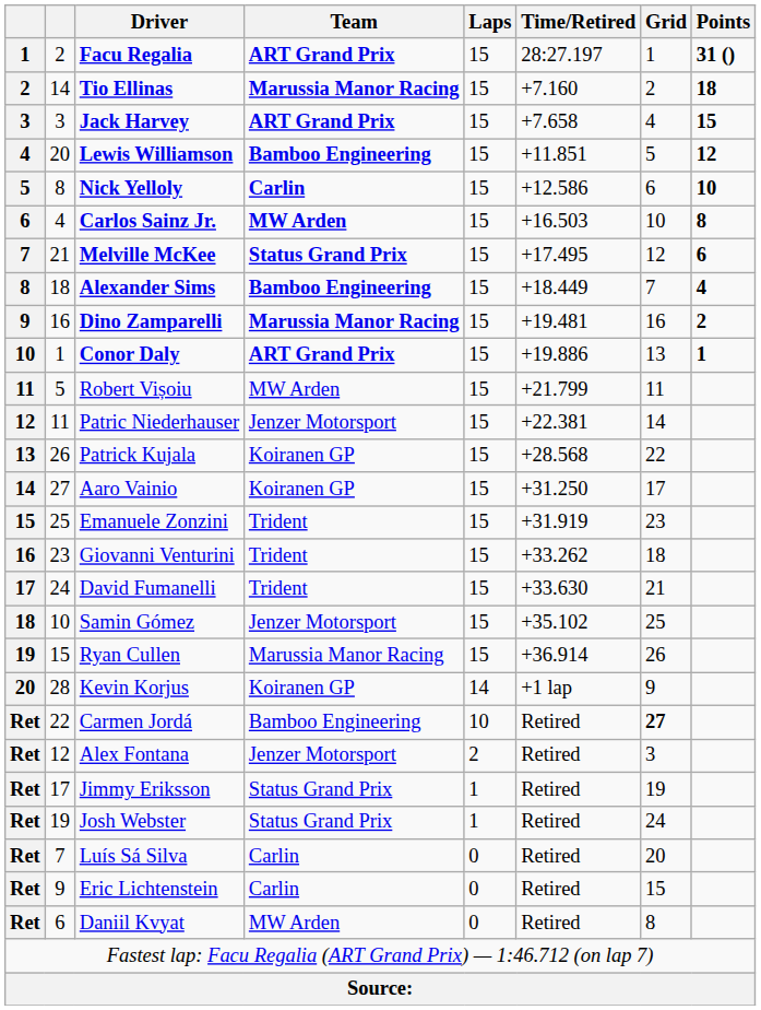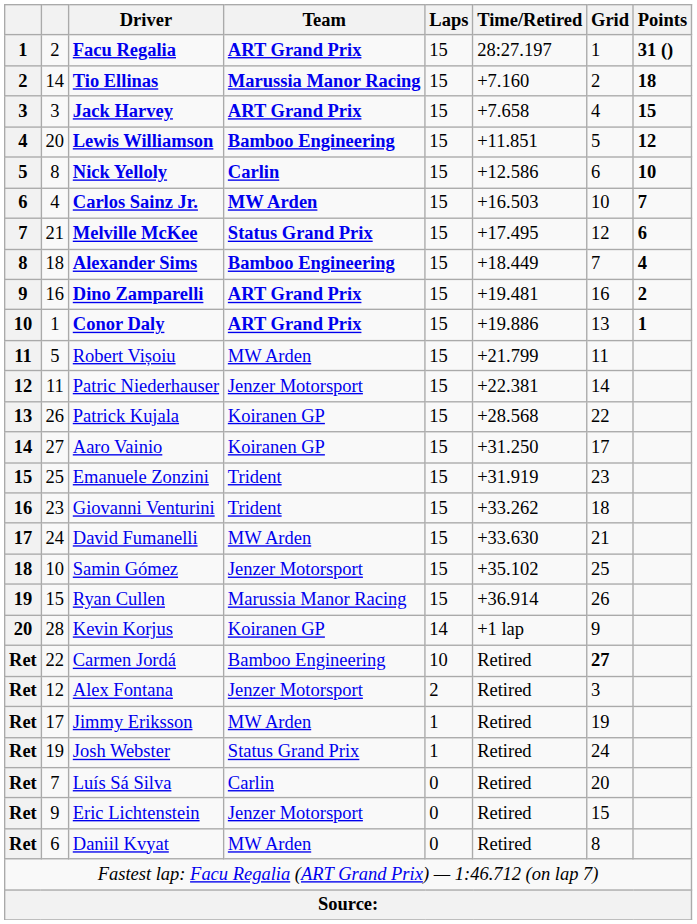Carlos Sainz Jr. | Points: 8 -> 7
Dino Zamparelli | Team: Marussia Manor Racing -> ART Grand Prix
David Fumanelli | Team: Trident -> MW Arden
Jimmy Eriksson | Team: Status Grand Prix -> MW Arden
Eric Lichtenstein | Team: Carlin -> Jenzer Motorsport
